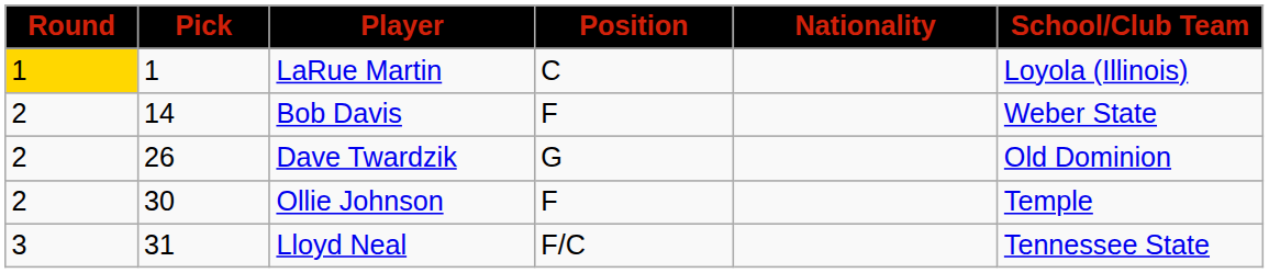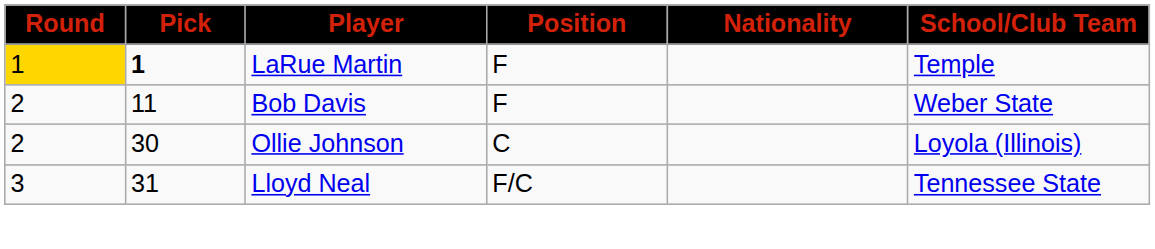LaRue Martin | Pick: normal -> bold
LaRue Martin | Position: C -> F
LaRue Martin | School/Club Team: Loyola (Illinois) -> Temple
Bob Davis | Pick: 14 -> 11
- row: 2 | 26 | Dave Twardzik | G | Old Dominion
Ollie Johnson | Position: F -> C
Ollie Johnson | School/Club Team: Temple -> Loyola (Illinois)
